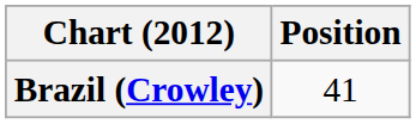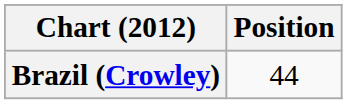Brazil (Crowley) | Position: 41 -> 44
